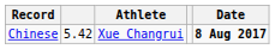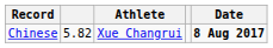Chinese | column 2: 5.42 -> 5.82
